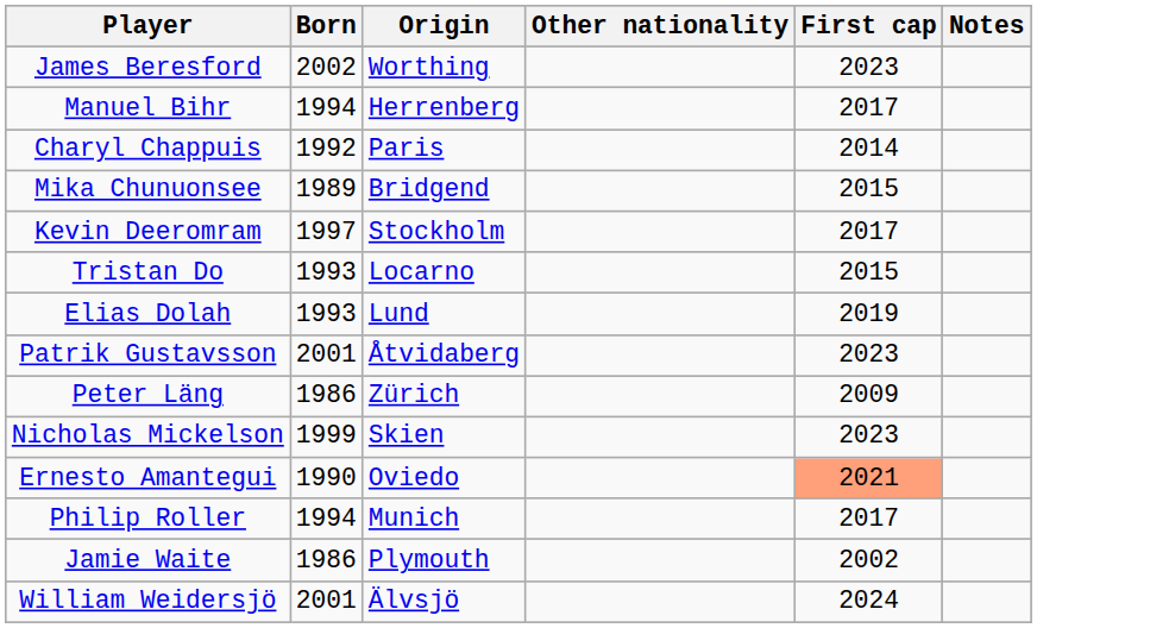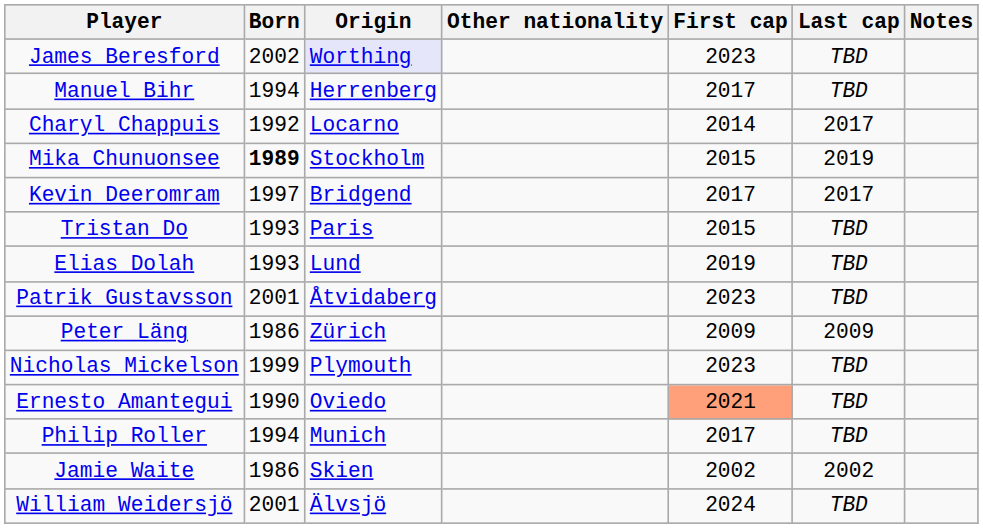+ column: Last cap | TBD | TBD | 2017 | 2019 | 2017 | TBD | TBD | TBD | 2009 | TBD | TBD | TBD | 2002 | TBD
James Beresford | Origin: no background -> lavender background
Charyl Chappuis | Origin: Paris -> Locarno
Mika Chunuonsee | Born: normal -> bold
Mika Chunuonsee | Origin: Bridgend -> Stockholm
Kevin Deeromram | Origin: Stockholm -> Bridgend
Tristan Do | Origin: Locarno -> Paris
Nicholas Mickelson | Origin: Skien -> Plymouth
Jamie Waite | Origin: Plymouth -> Skien
